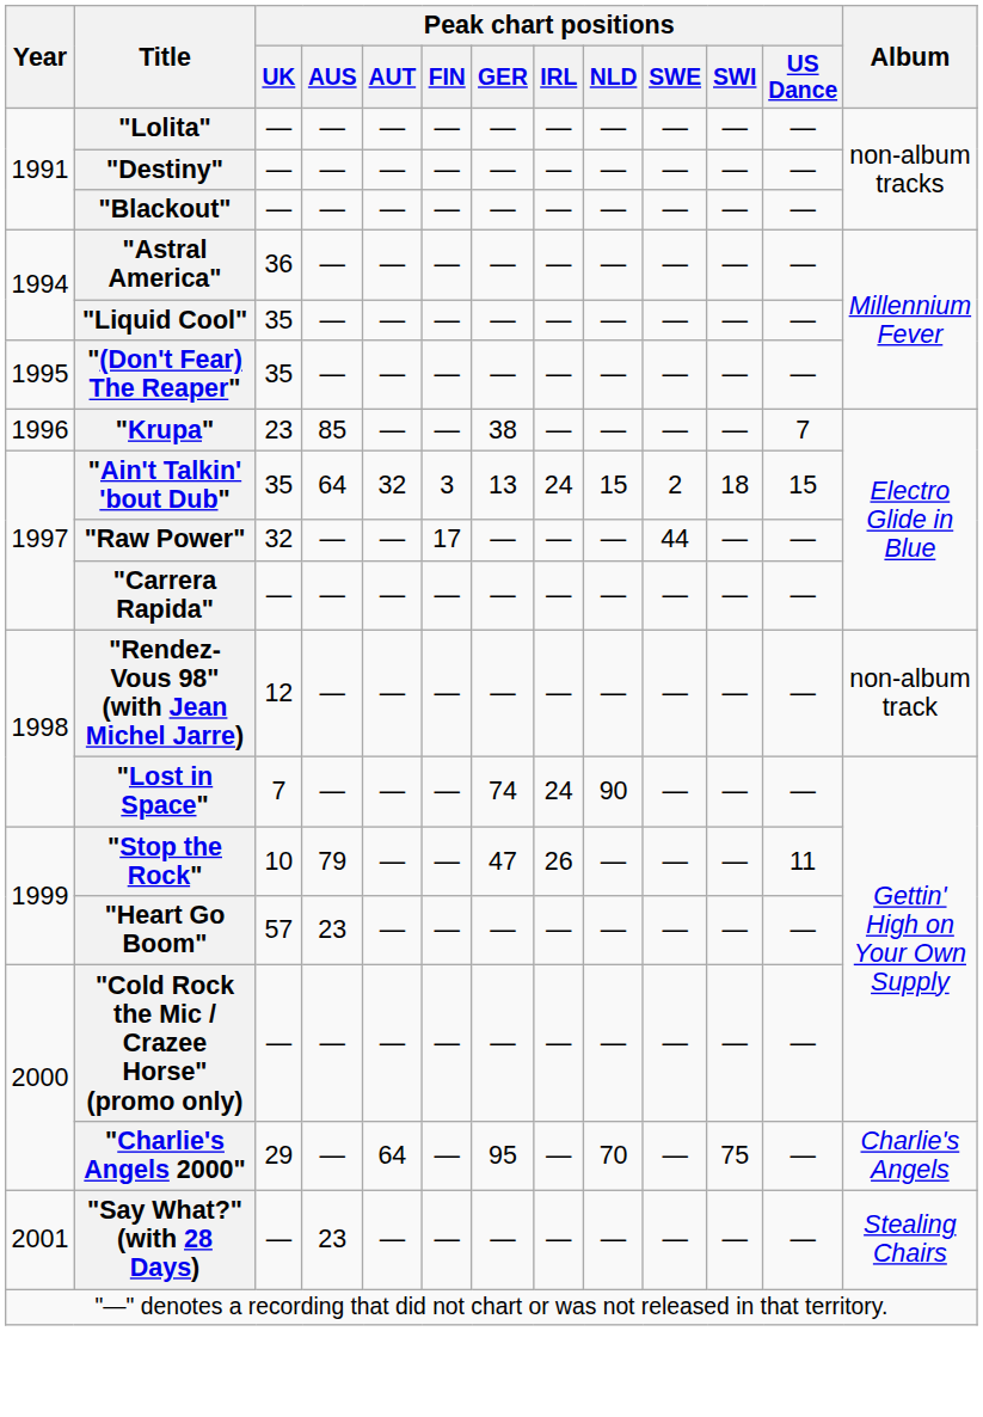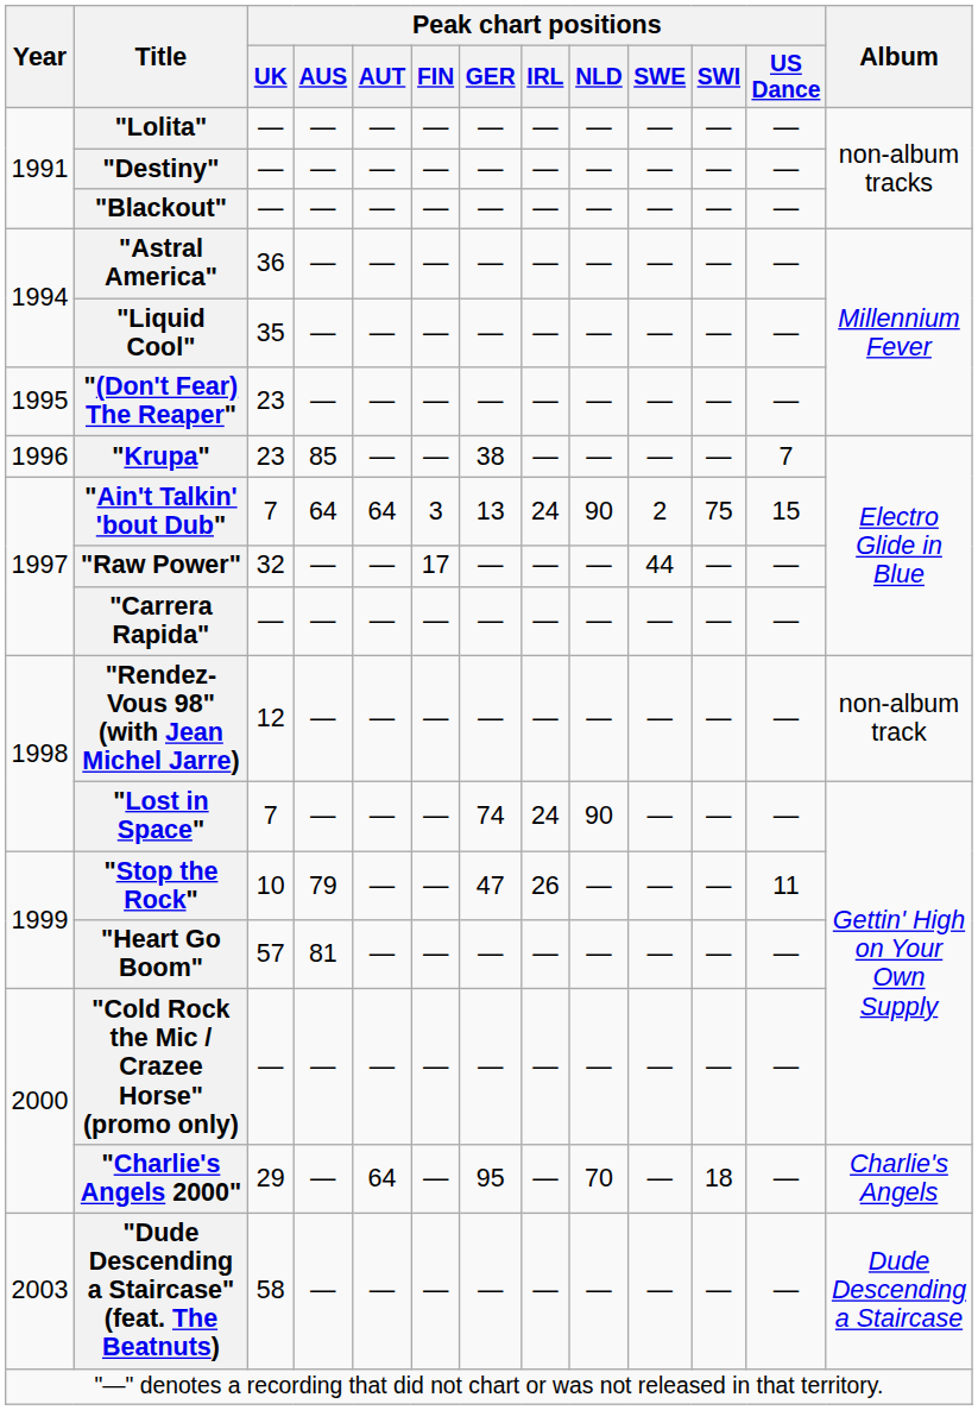"(Don't Fear) The Reaper" | Peak chart positions / UK: 35 -> 23
"Ain't Talkin' 'bout Dub" | Peak chart positions / UK: 35 -> 7
"Ain't Talkin' 'bout Dub" | Peak chart positions / AUT: 32 -> 64
"Ain't Talkin' 'bout Dub" | Peak chart positions / NLD: 15 -> 90
"Ain't Talkin' 'bout Dub" | Peak chart positions / SWI: 18 -> 75
"Heart Go Boom" | Peak chart positions / AUS: 23 -> 81
"Charlie's Angels 2000" | Peak chart positions / SWI: 75 -> 18
- row: 2001 | "Say What?" (with 28 Days) | — | 23 | — | — | — | — | — | — | — | — | Stealing Chairs
+ row: 2003 | "Dude Descending a Staircase" (feat. The Beatnuts) | 58 | — | — | — | — | — | — | — | — | — | Dude Descending a Staircase
